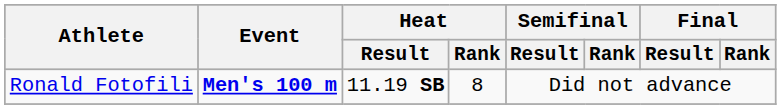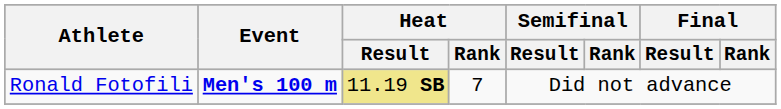Ronald Fotofili | Heat / Result: no background -> khaki background
Ronald Fotofili | Heat / Rank: 8 -> 7
